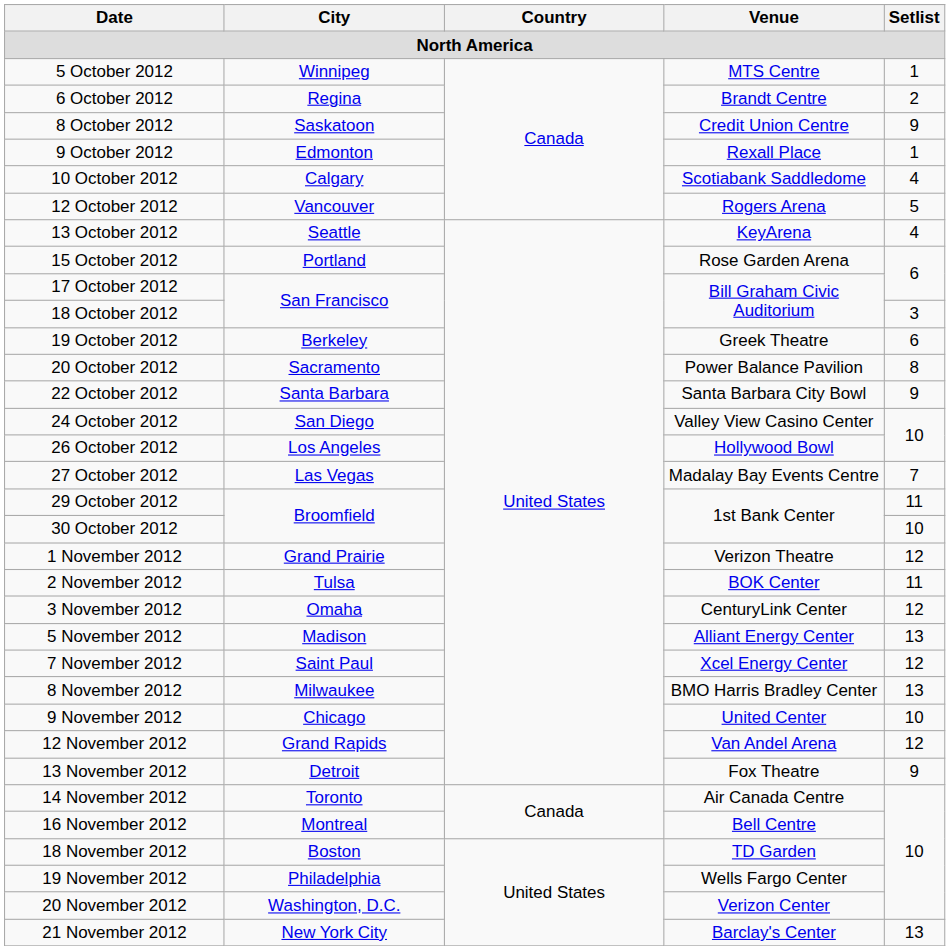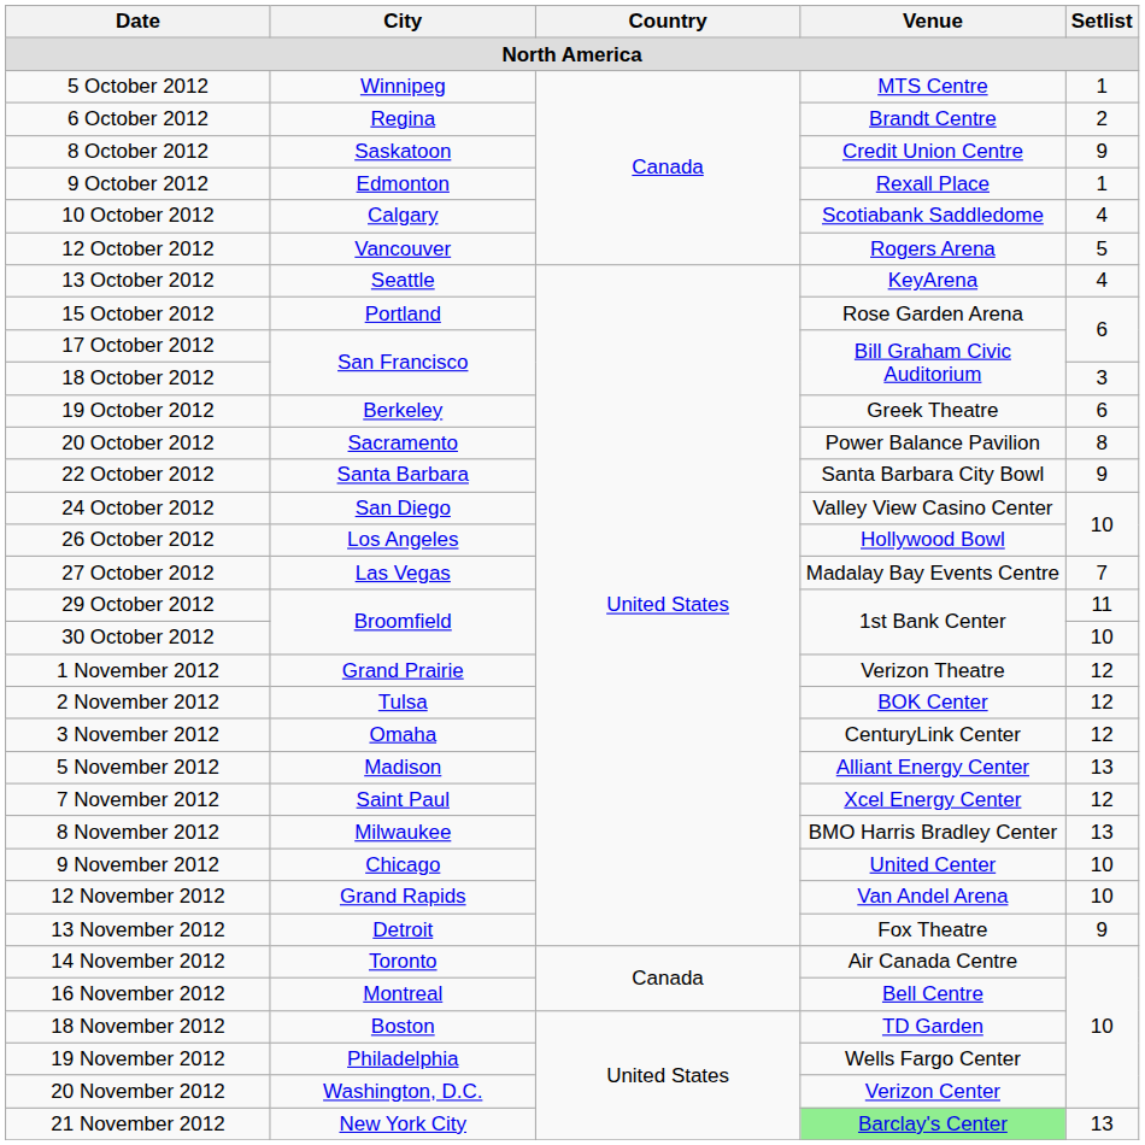2 November 2012 | Setlist: 11 -> 12
12 November 2012 | Setlist: 12 -> 10
21 November 2012 | Venue: no background -> lightgreen background
